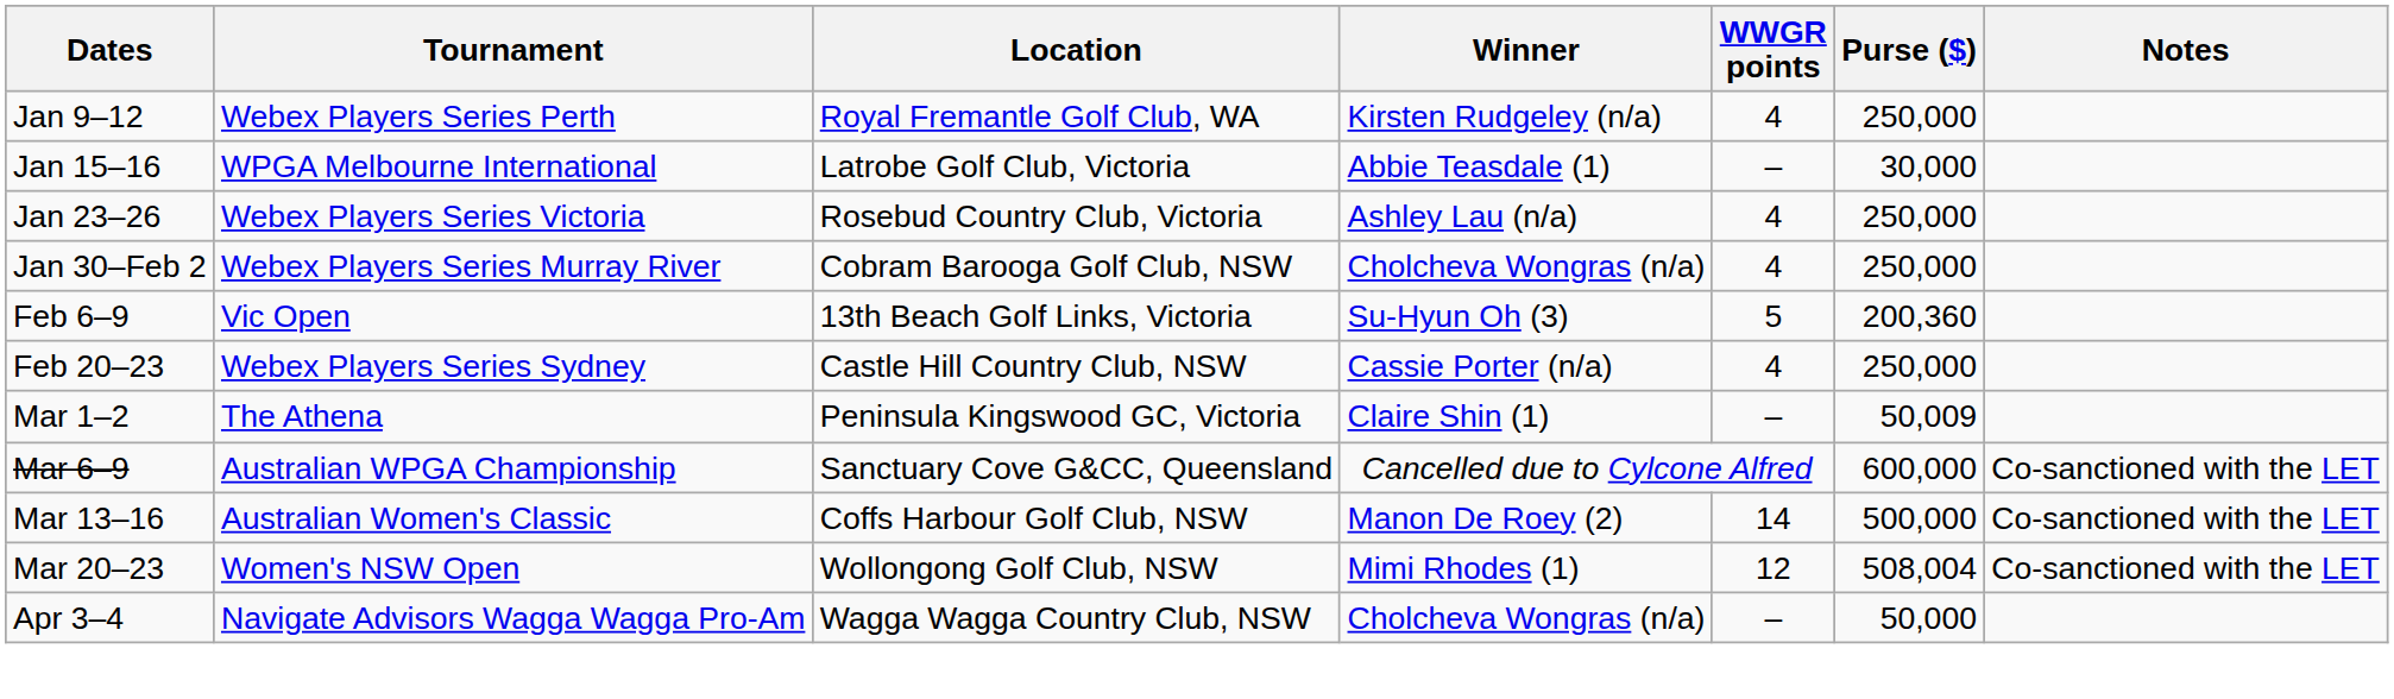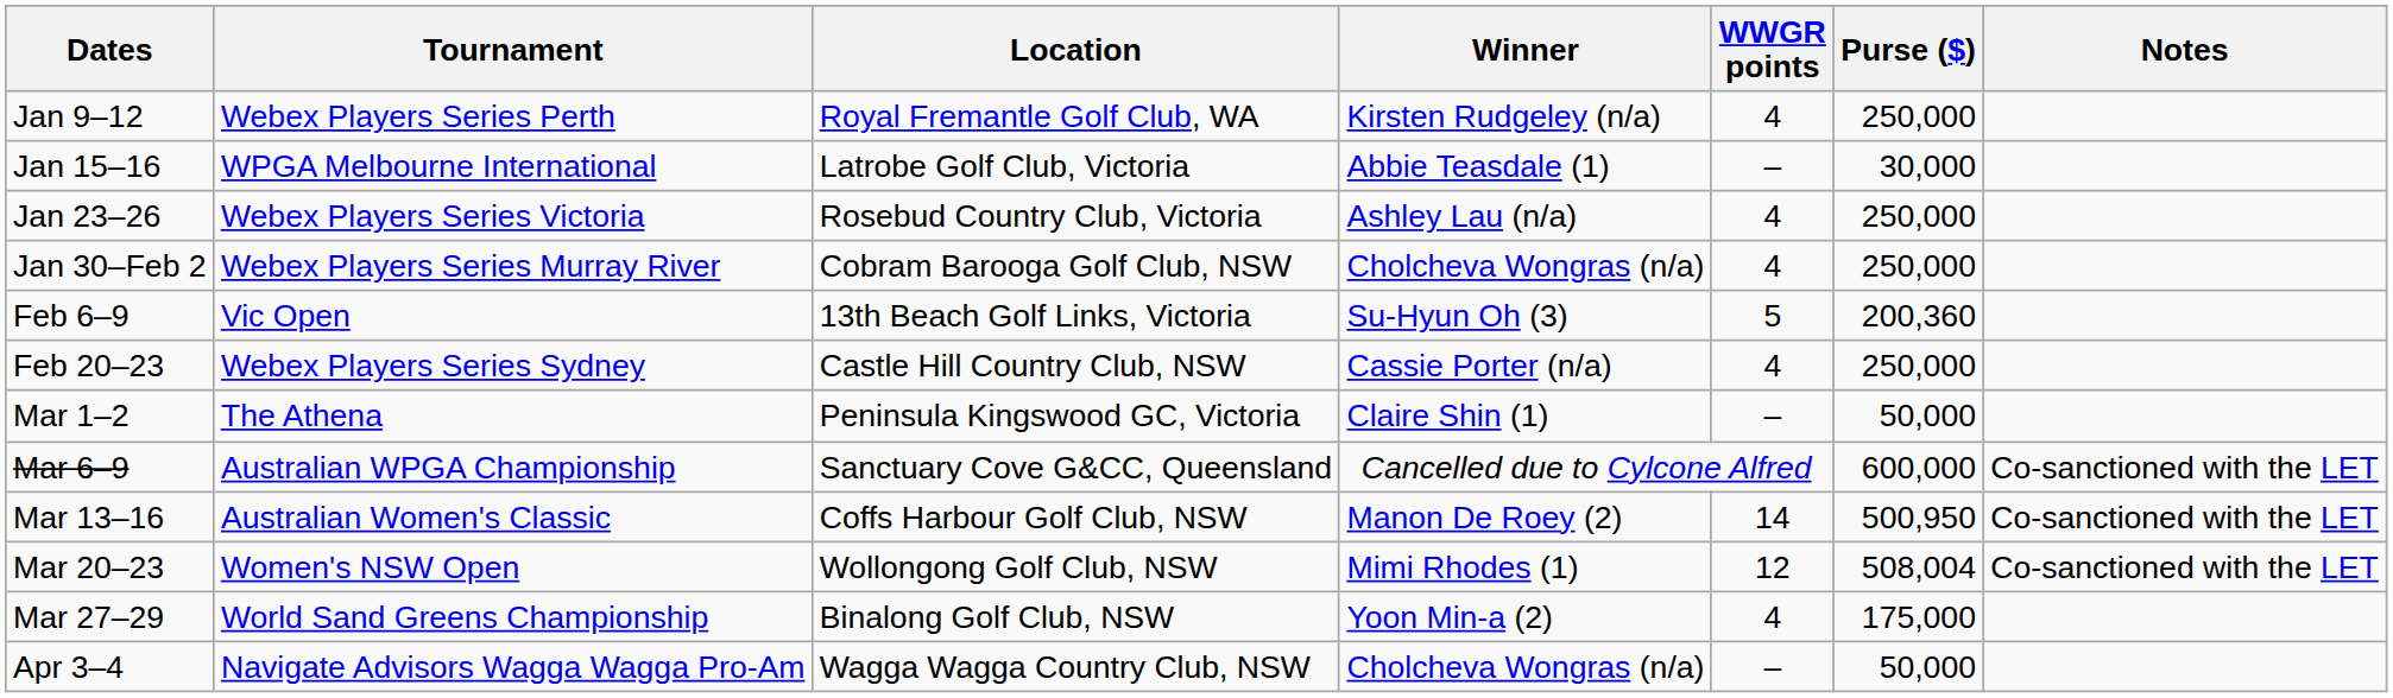Mar 1–2 | Purse ($): 50,009 -> 50,000
Mar 13–16 | Purse ($): 500,000 -> 500,950
+ row: Mar 27–29 | World Sand Greens Championship | Binalong Golf Club, NSW | Yoon Min-a (2) | 4 | 175,000
